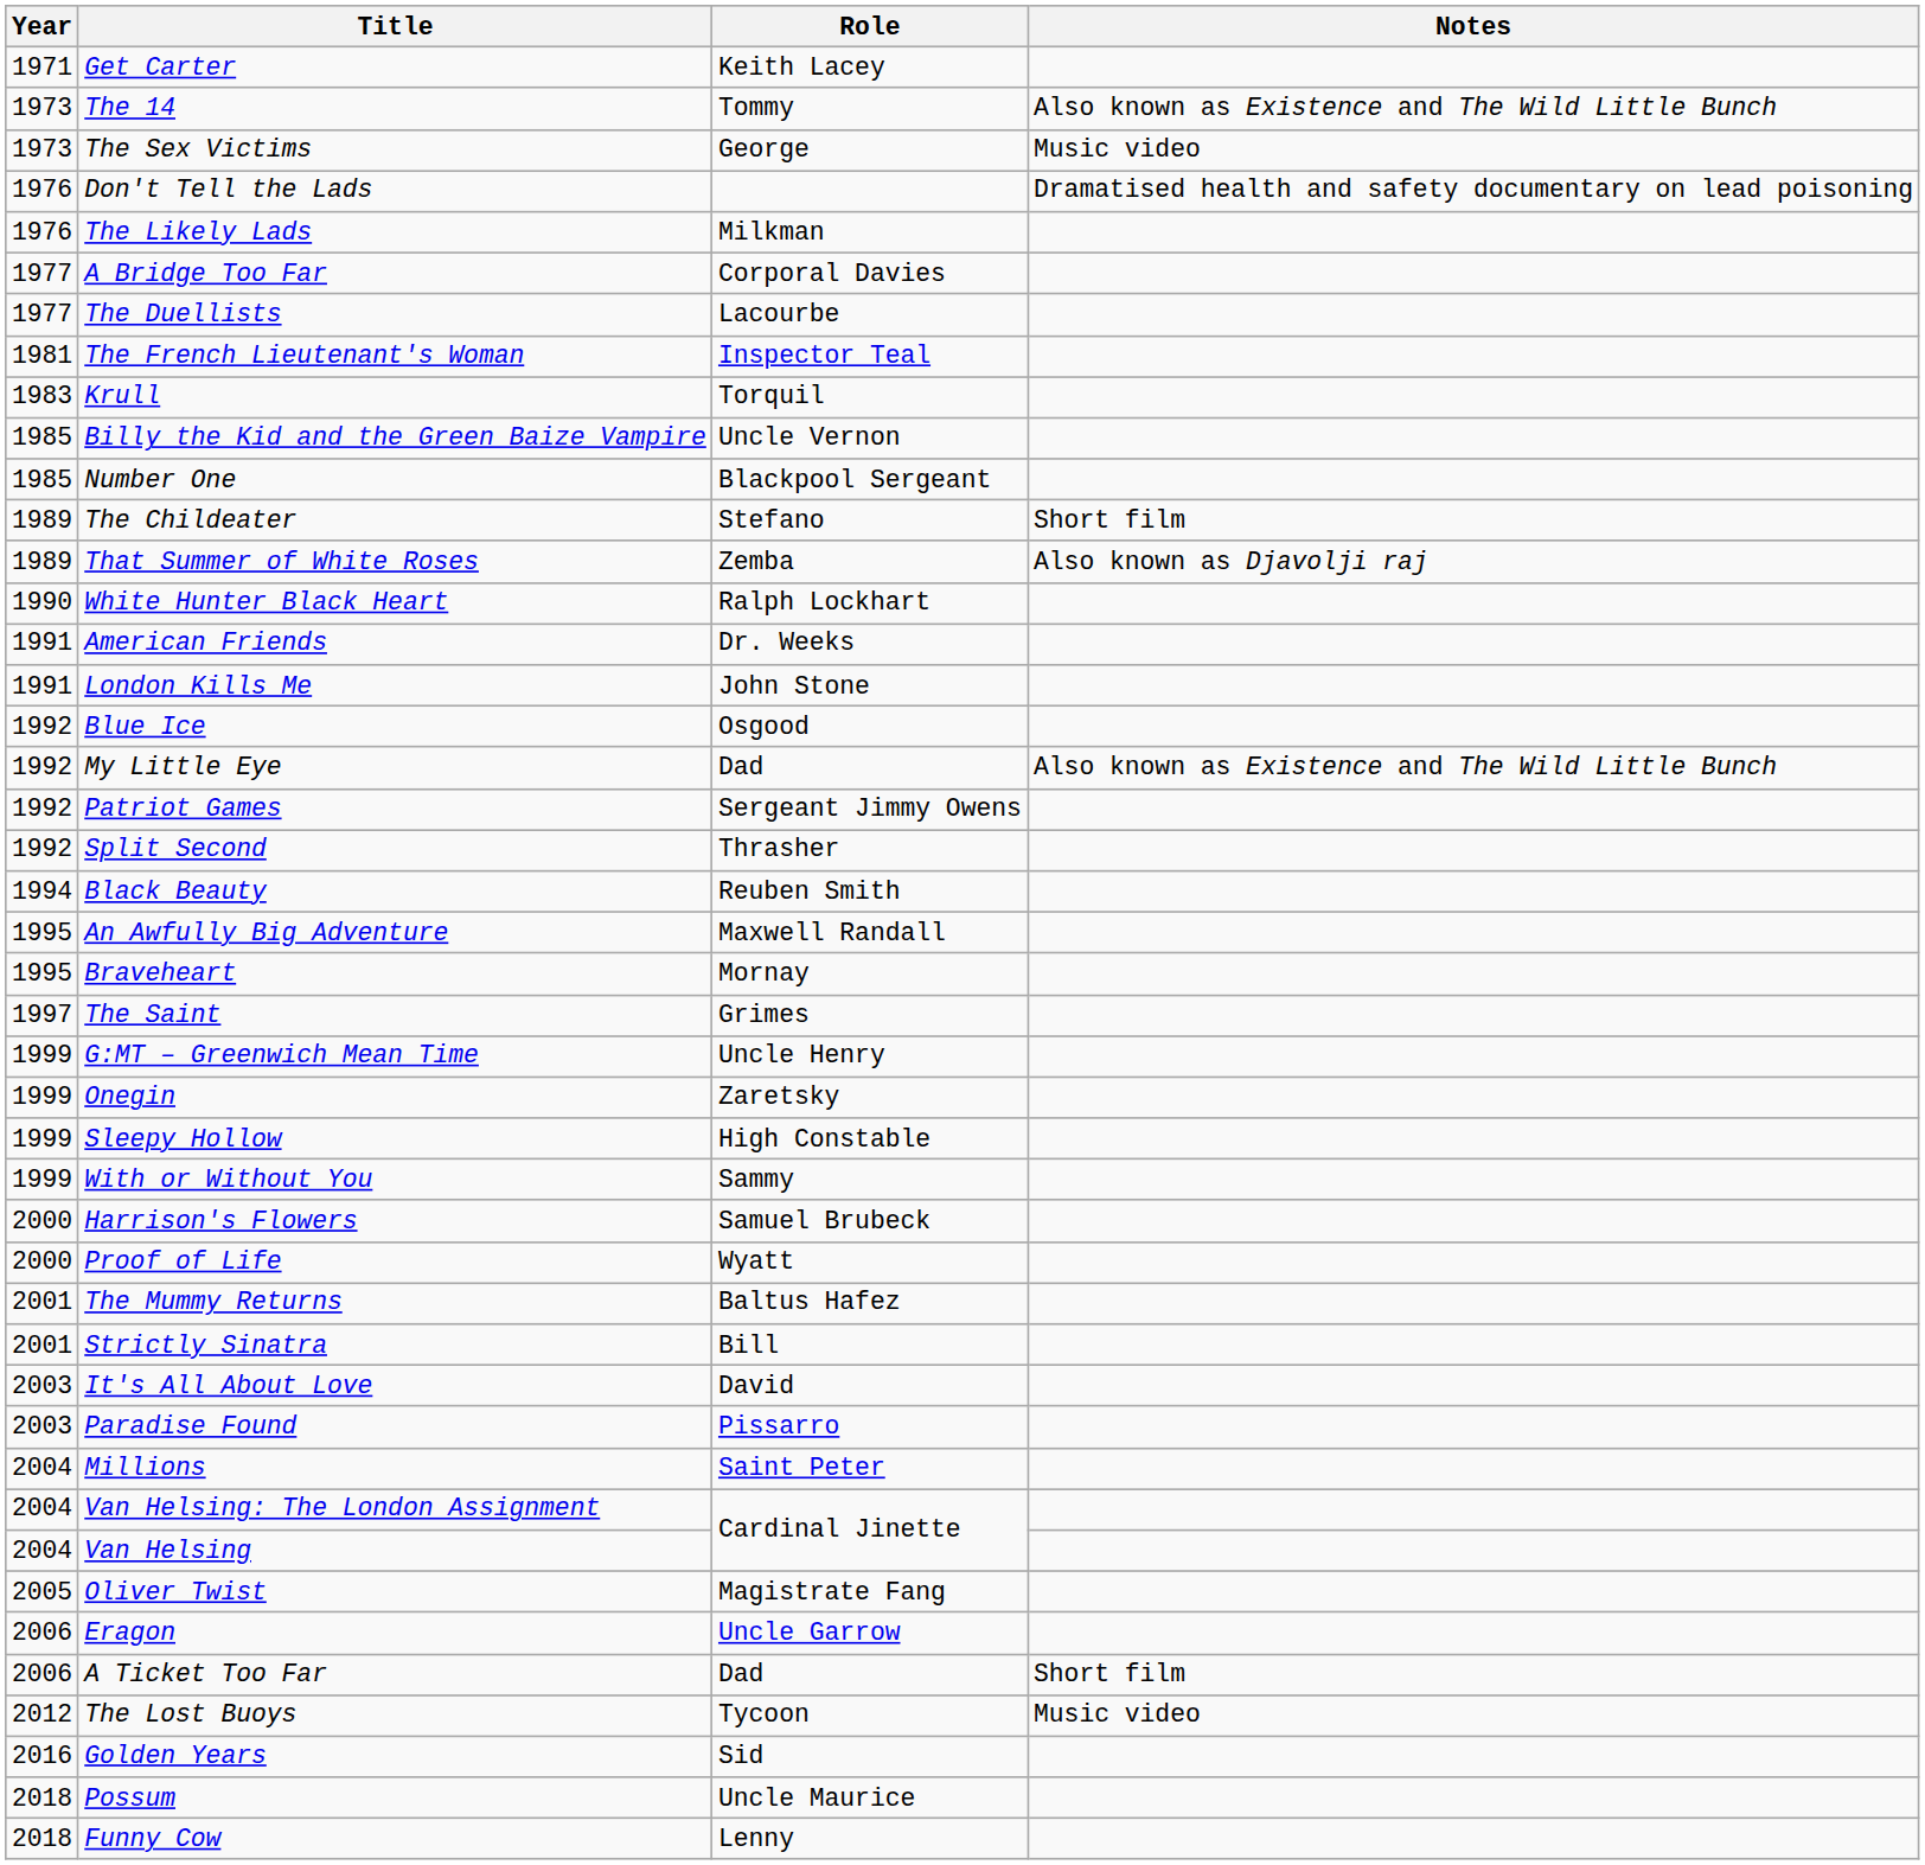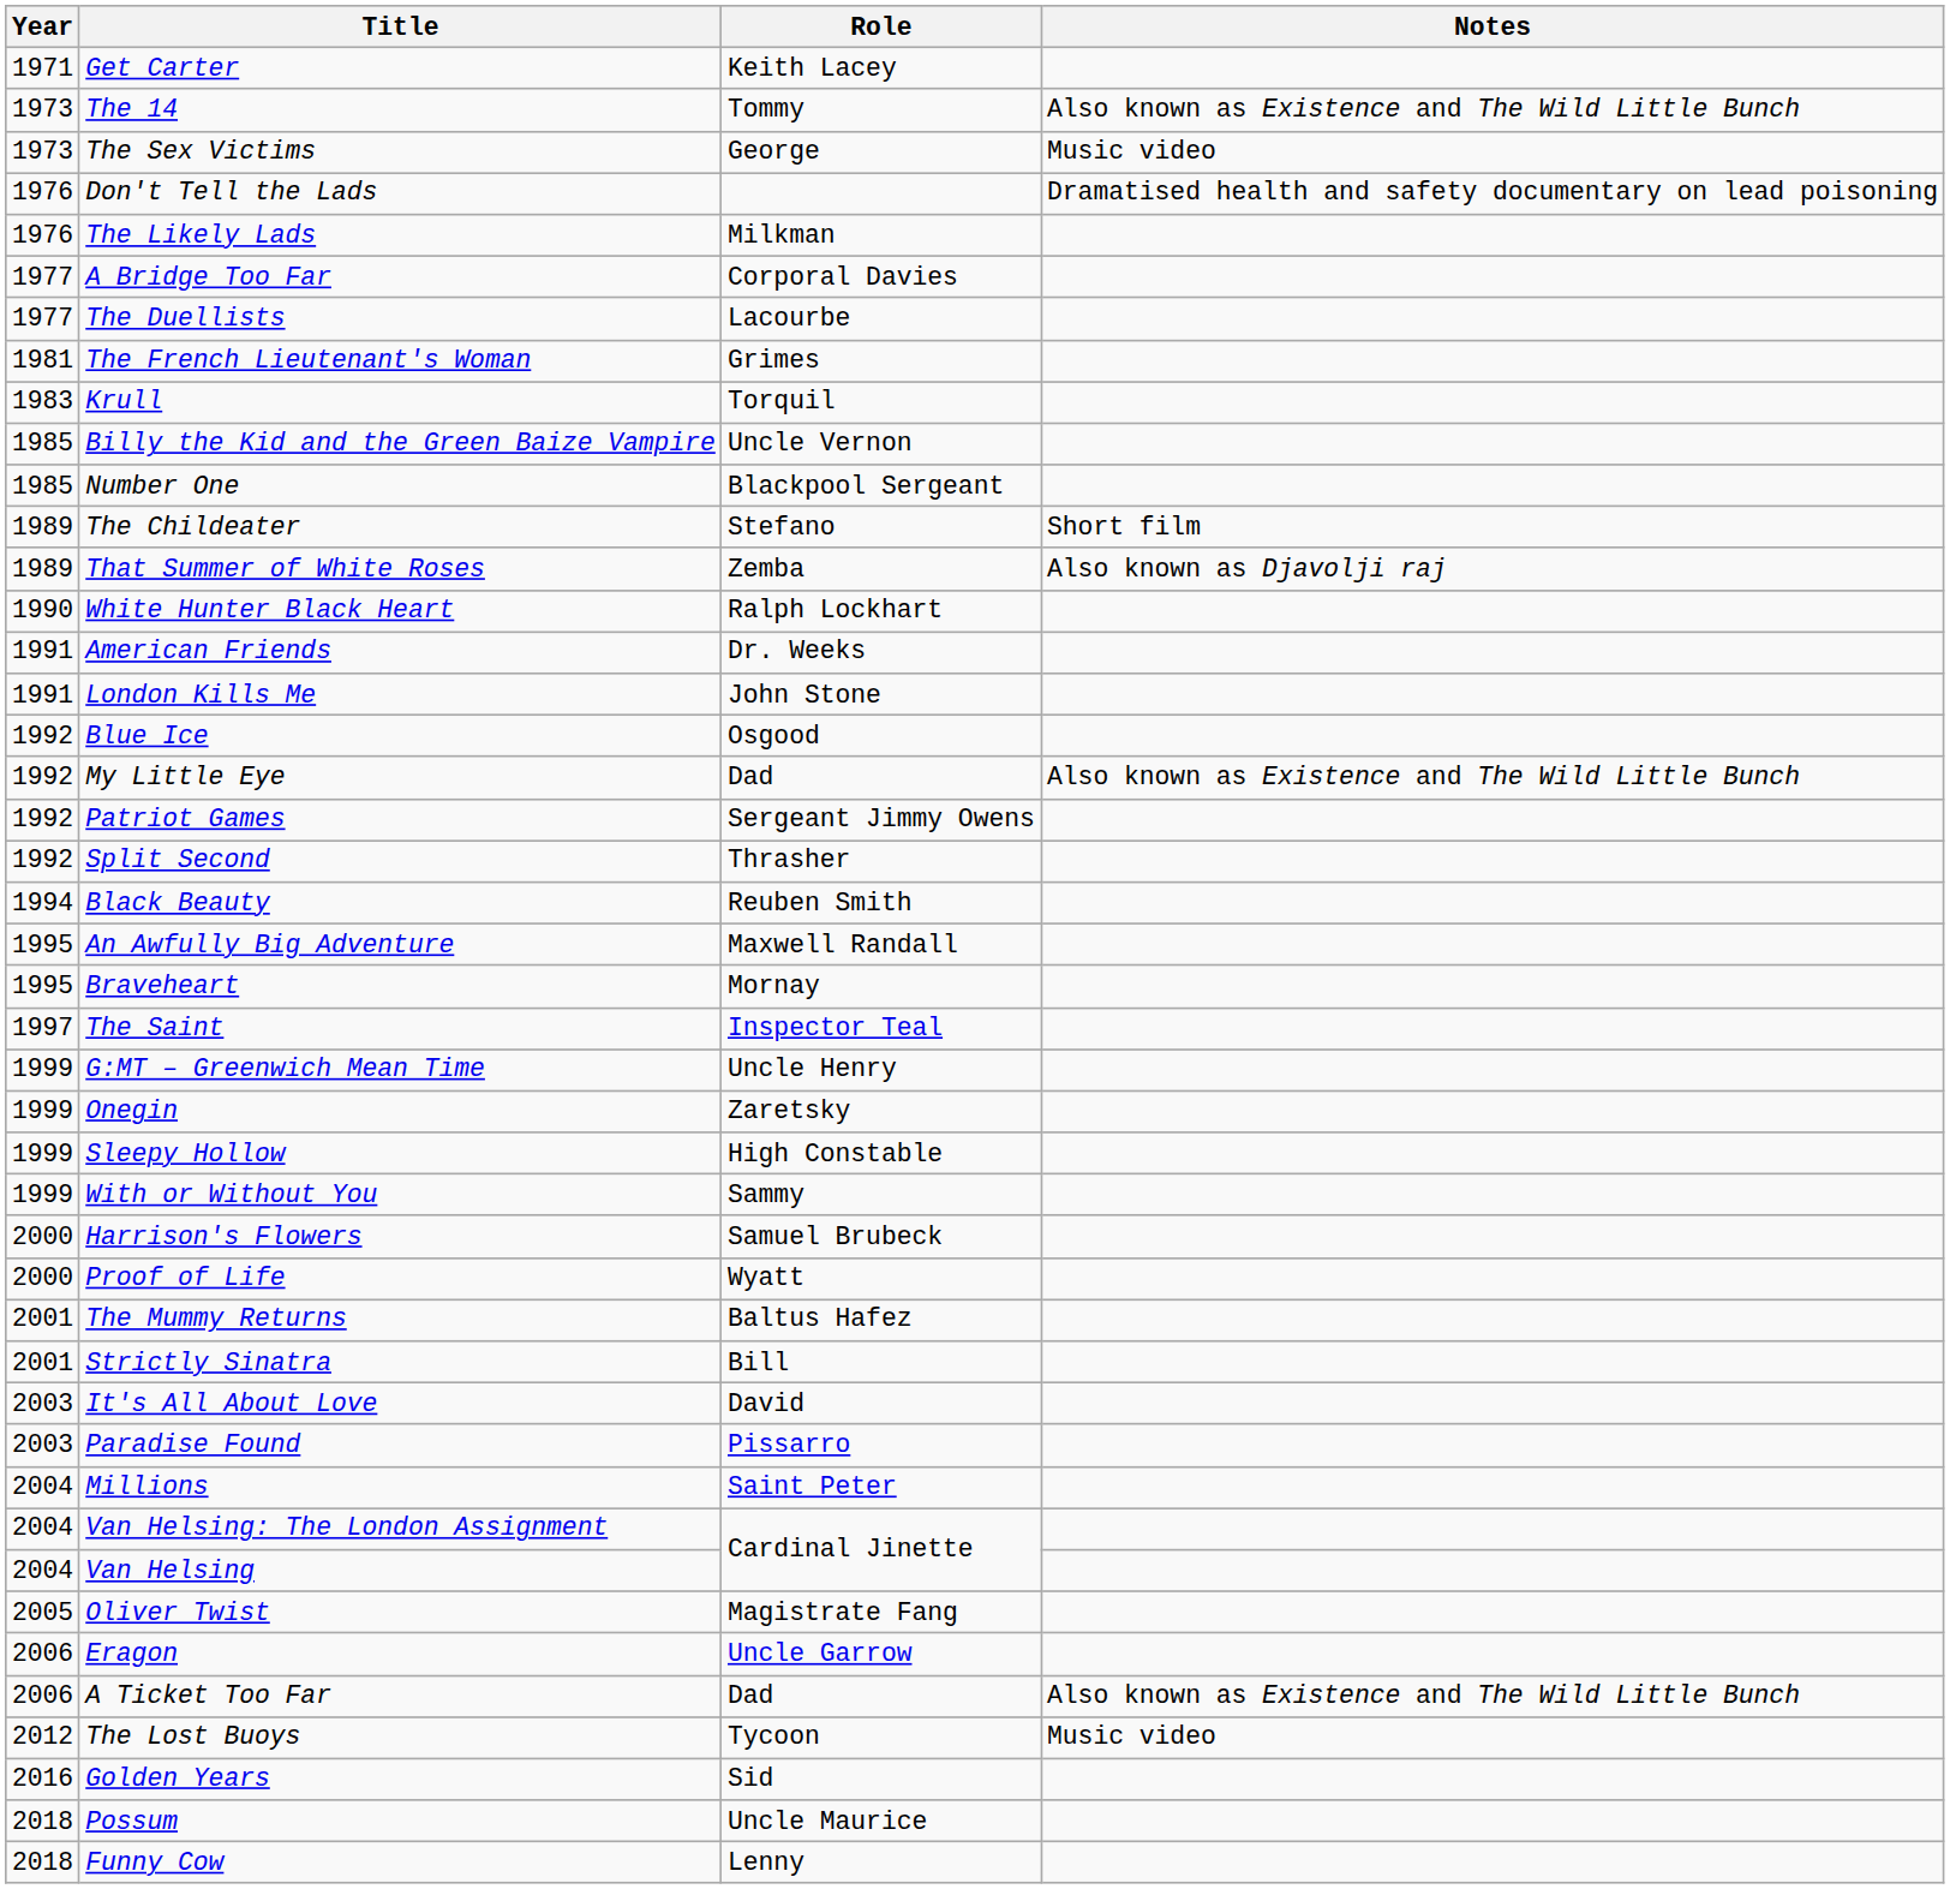The French Lieutenant's Woman | Role: Inspector Teal -> Grimes
The Saint | Role: Grimes -> Inspector Teal
A Ticket Too Far | Notes: Short film -> Also known as Existence and The Wild Little Bunch
